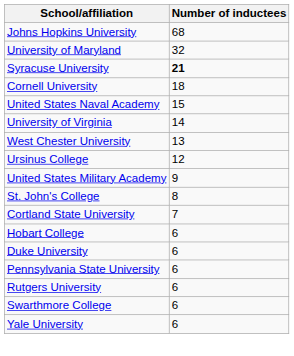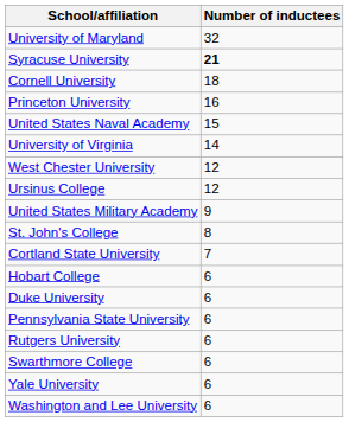- row: Johns Hopkins University | 68
+ row: Princeton University | 16
West Chester University | Number of inductees: 13 -> 12
+ row: Washington and Lee University | 6
